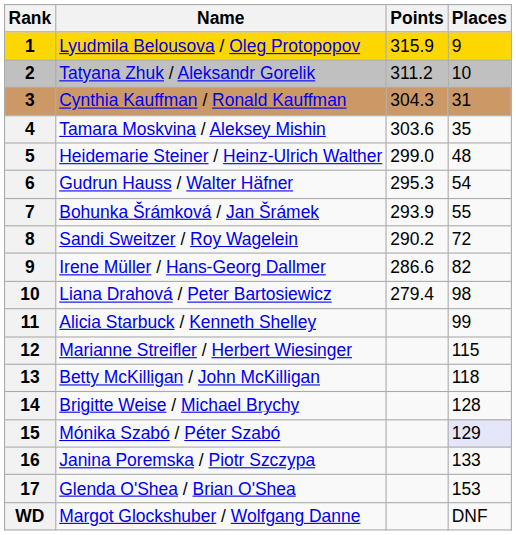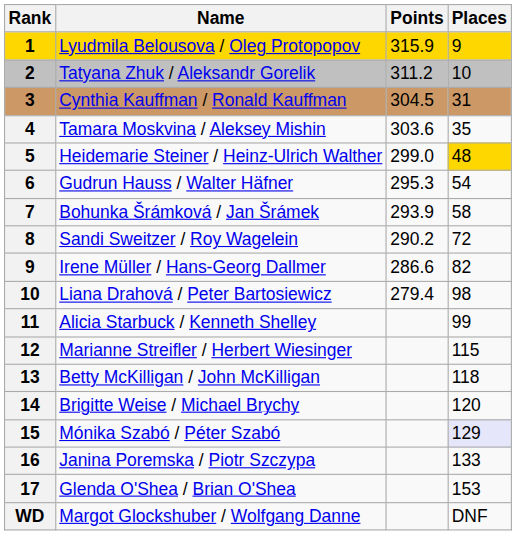Cynthia Kauffman / Ronald Kauffman | Points: 304.3 -> 304.5
Heidemarie Steiner / Heinz-Ulrich Walther | Places: no background -> gold background
Bohunka Šrámková / Jan Šrámek | Places: 55 -> 58
Brigitte Weise / Michael Brychy | Places: 128 -> 120
